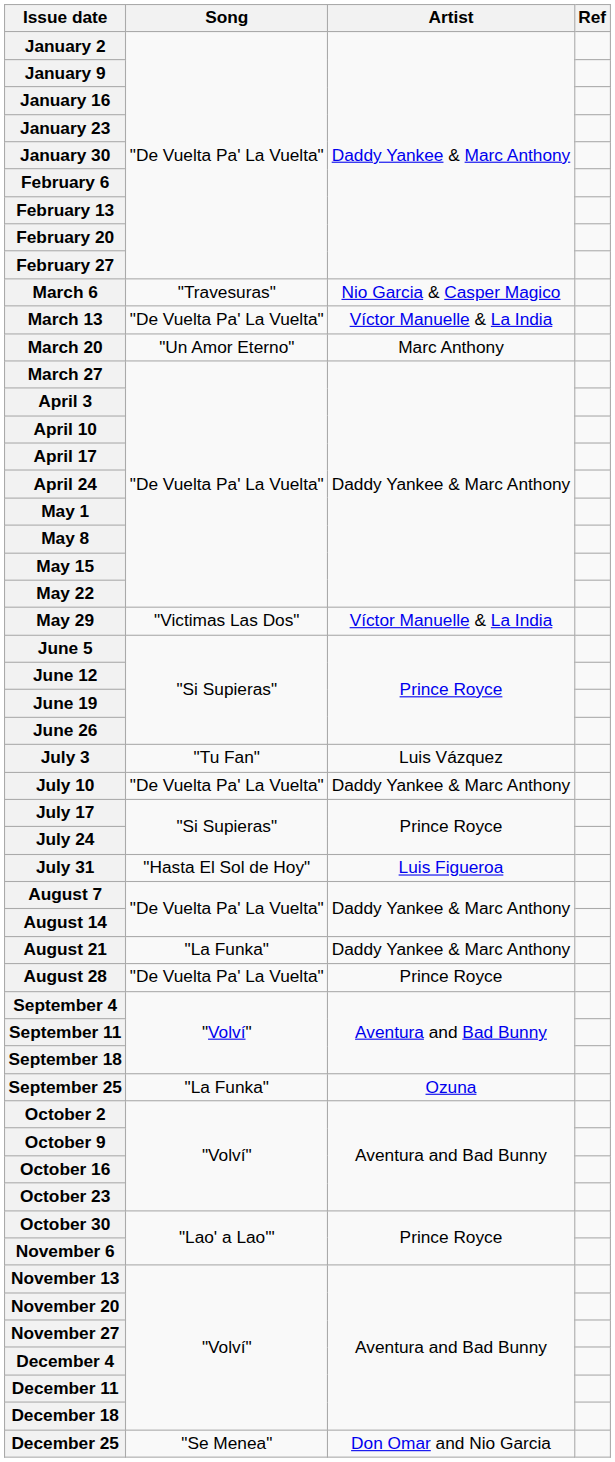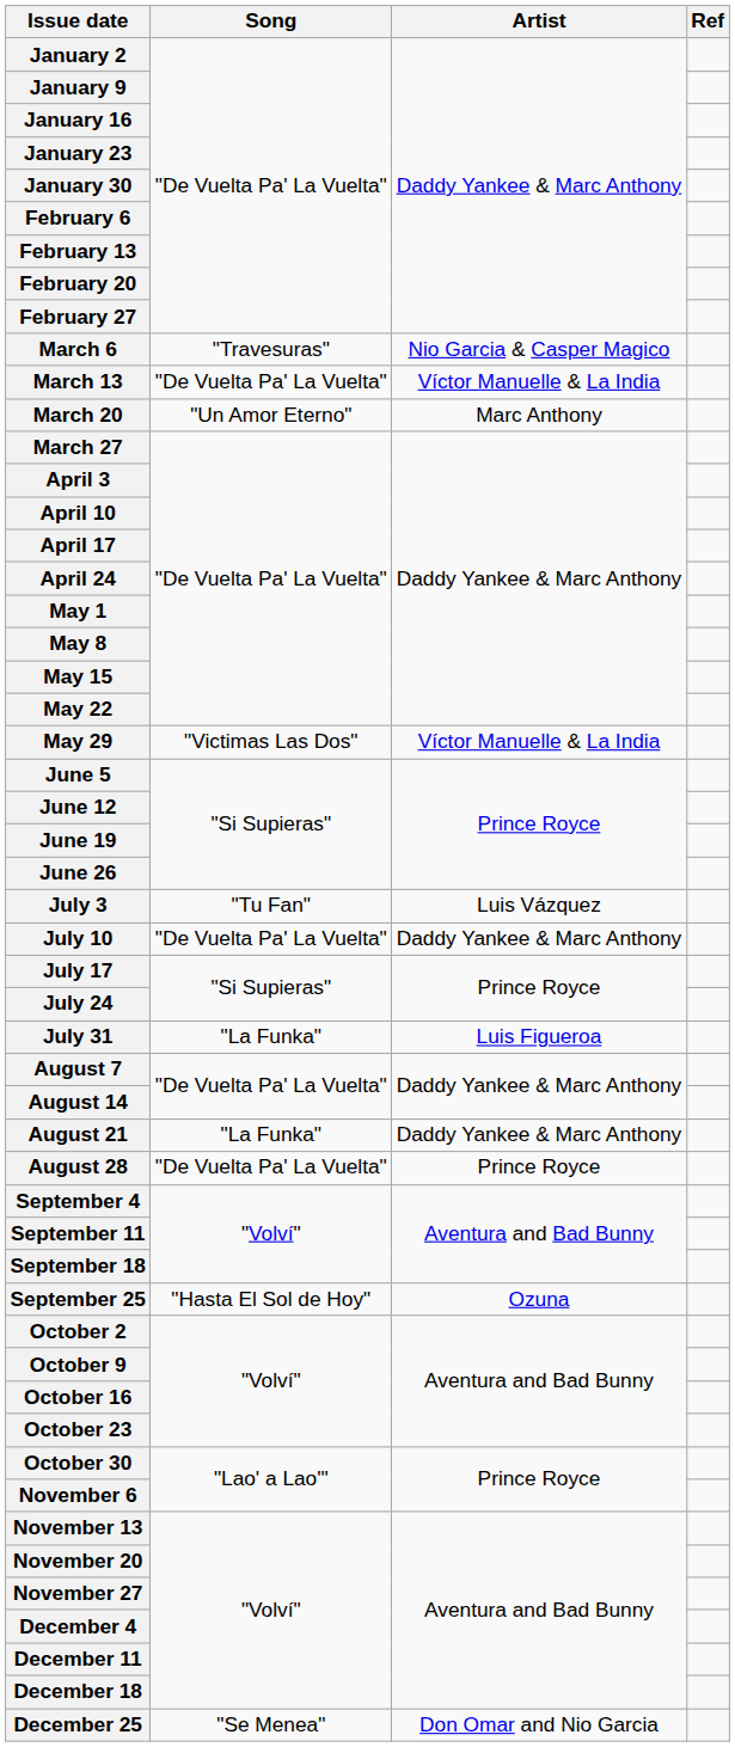July 31 | Song: "Hasta El Sol de Hoy" -> "La Funka"
September 25 | Song: "La Funka" -> "Hasta El Sol de Hoy"
